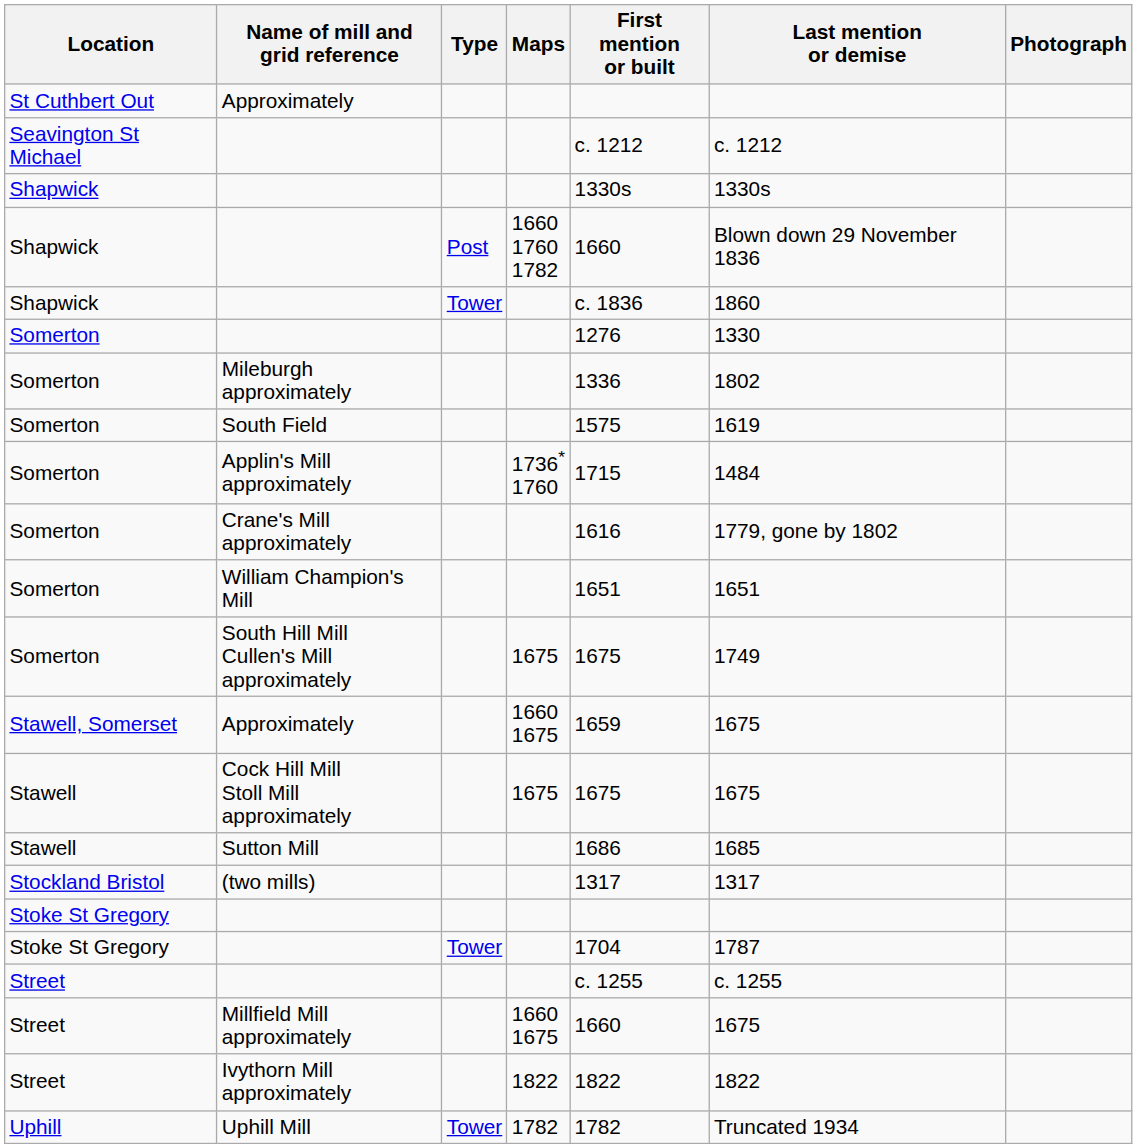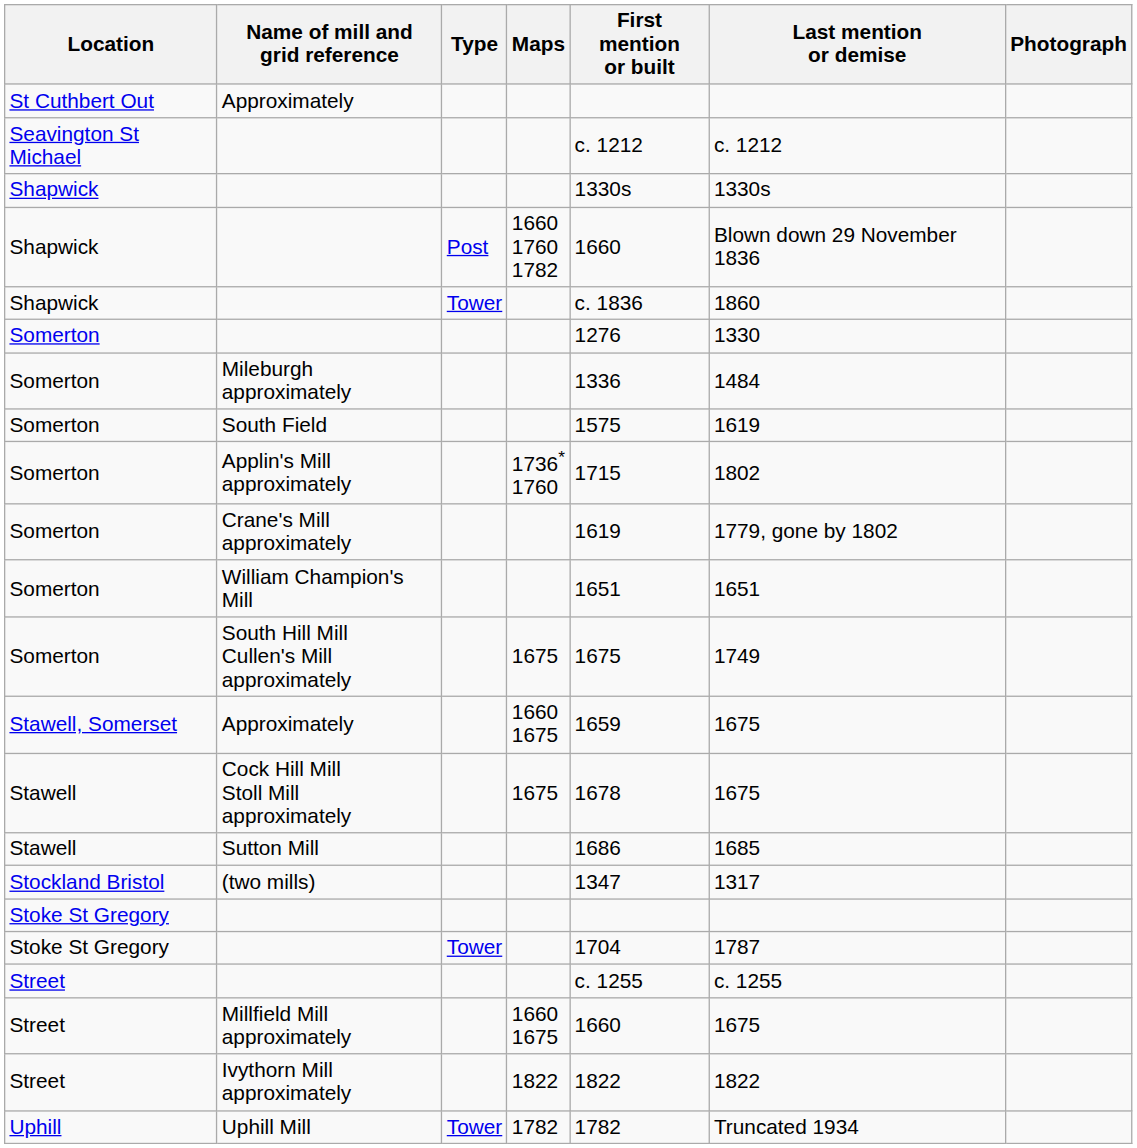Mileburgh approximately | Last mention or demise: 1802 -> 1484
Applin's Mill approximately | Last mention or demise: 1484 -> 1802
Crane's Mill approximately | First mention or built: 1616 -> 1619
Cock Hill Mill Stoll Mill approximately | First mention or built: 1675 -> 1678
(two mills) | First mention or built: 1317 -> 1347
